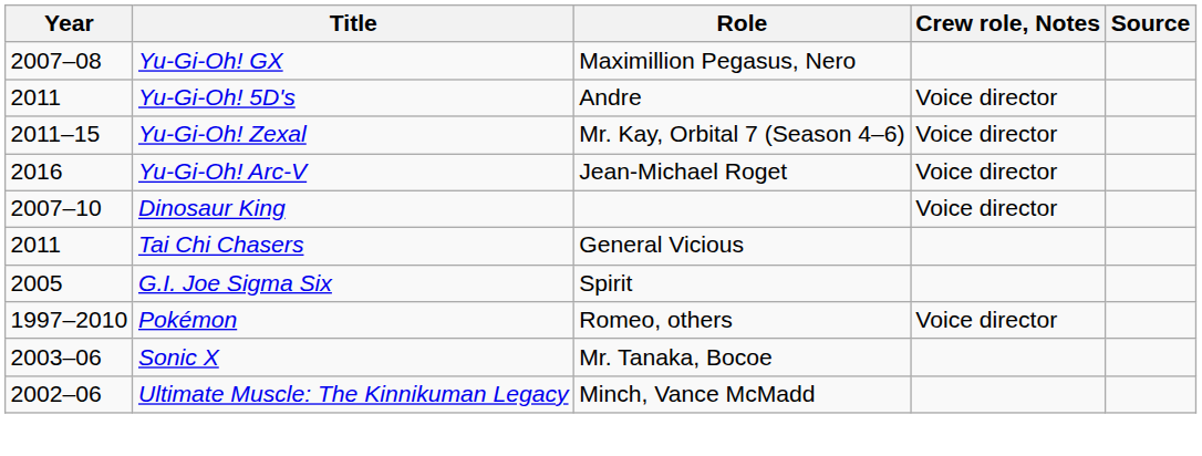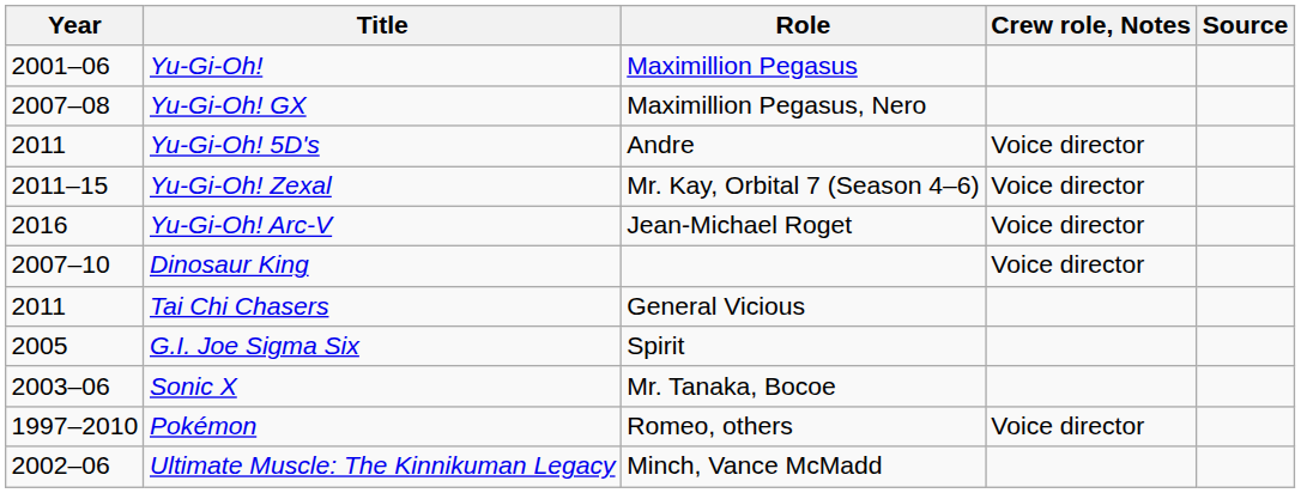+ row: 2001–06 | Yu-Gi-Oh! | Maximillion Pegasus
rows swapped: Sonic X <-> Pokémon
